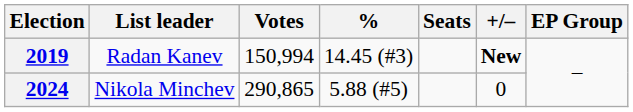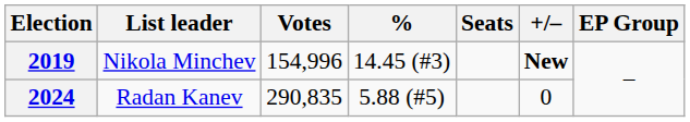2019 | List leader: Radan Kanev -> Nikola Minchev
2019 | Votes: 150,994 -> 154,996
2024 | List leader: Nikola Minchev -> Radan Kanev
2024 | Votes: 290,865 -> 290,835
